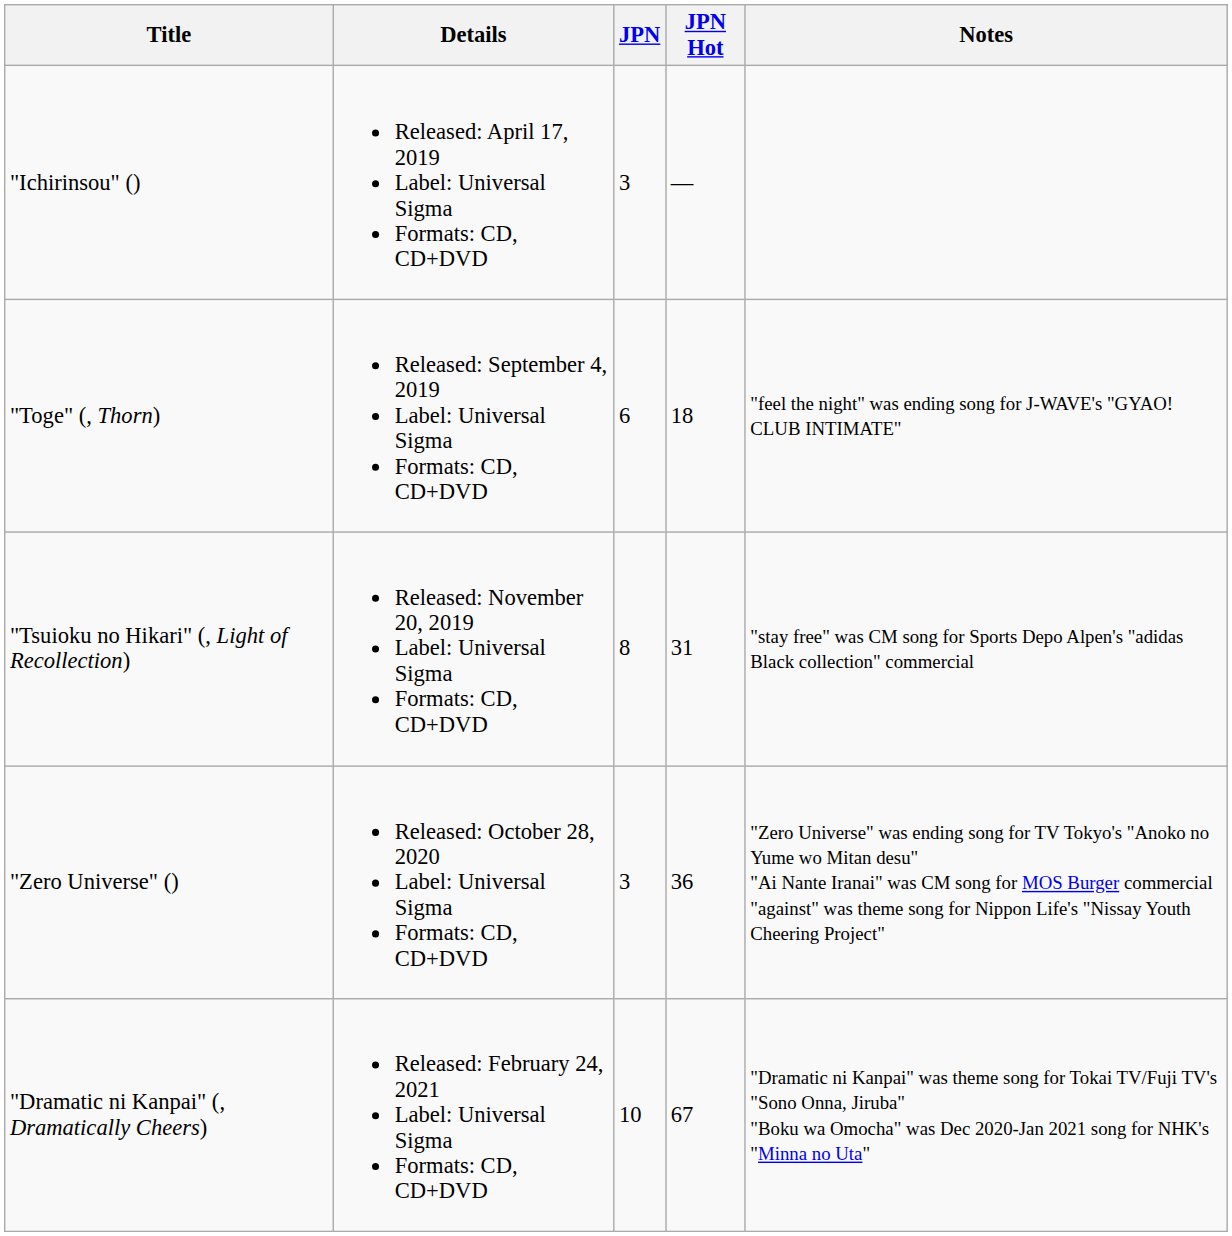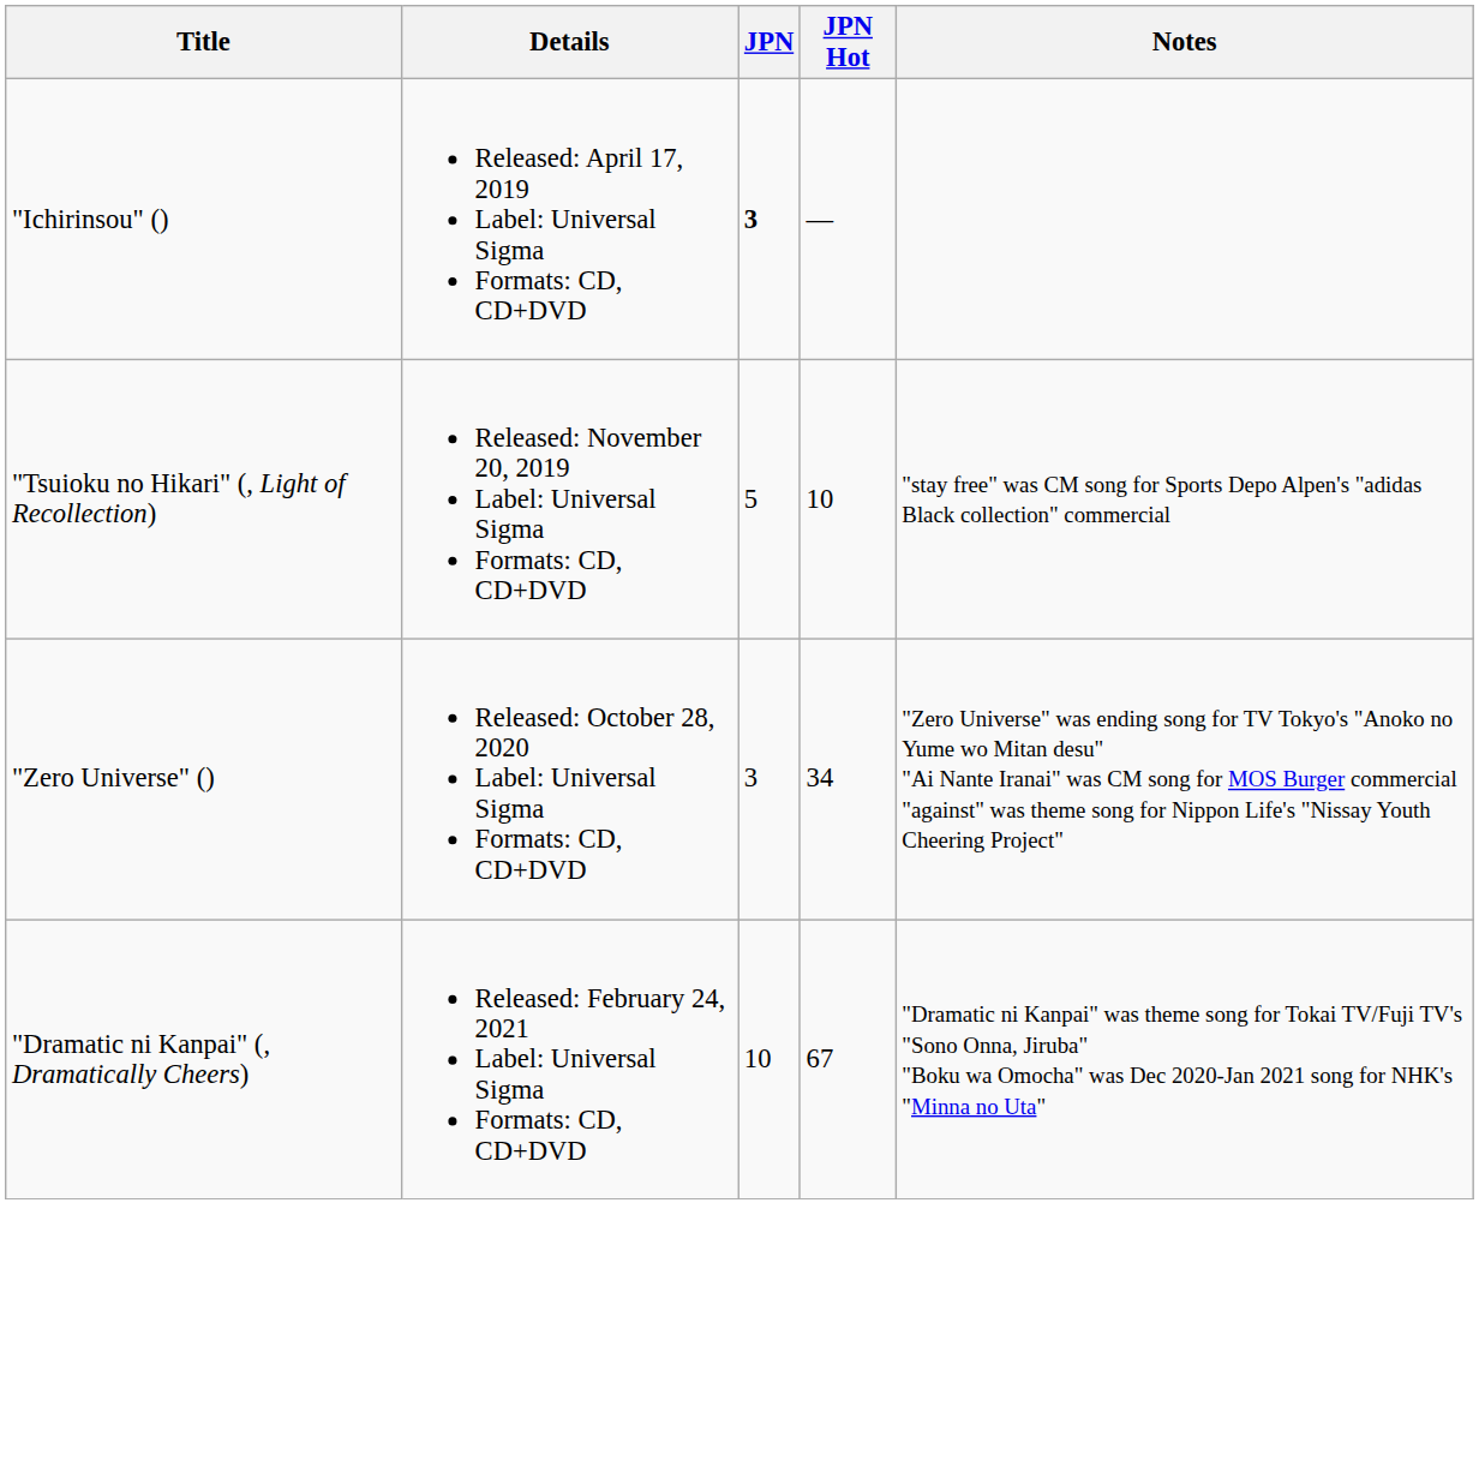"Ichirinsou" () | JPN: normal -> bold
- row: "Toge" (, Thorn) | Released: September 4, 2019 Label: Universal Sigma Formats: CD, CD+DVD | 6 | 18 | "feel the night" was ending song for J-WAVE's "GYAO! CLUB INTIMATE"
"Tsuioku no Hikari" (, Light of Recollection) | JPN: 8 -> 5
"Tsuioku no Hikari" (, Light of Recollection) | JPN Hot: 31 -> 10
"Zero Universe" () | JPN Hot: 36 -> 34
